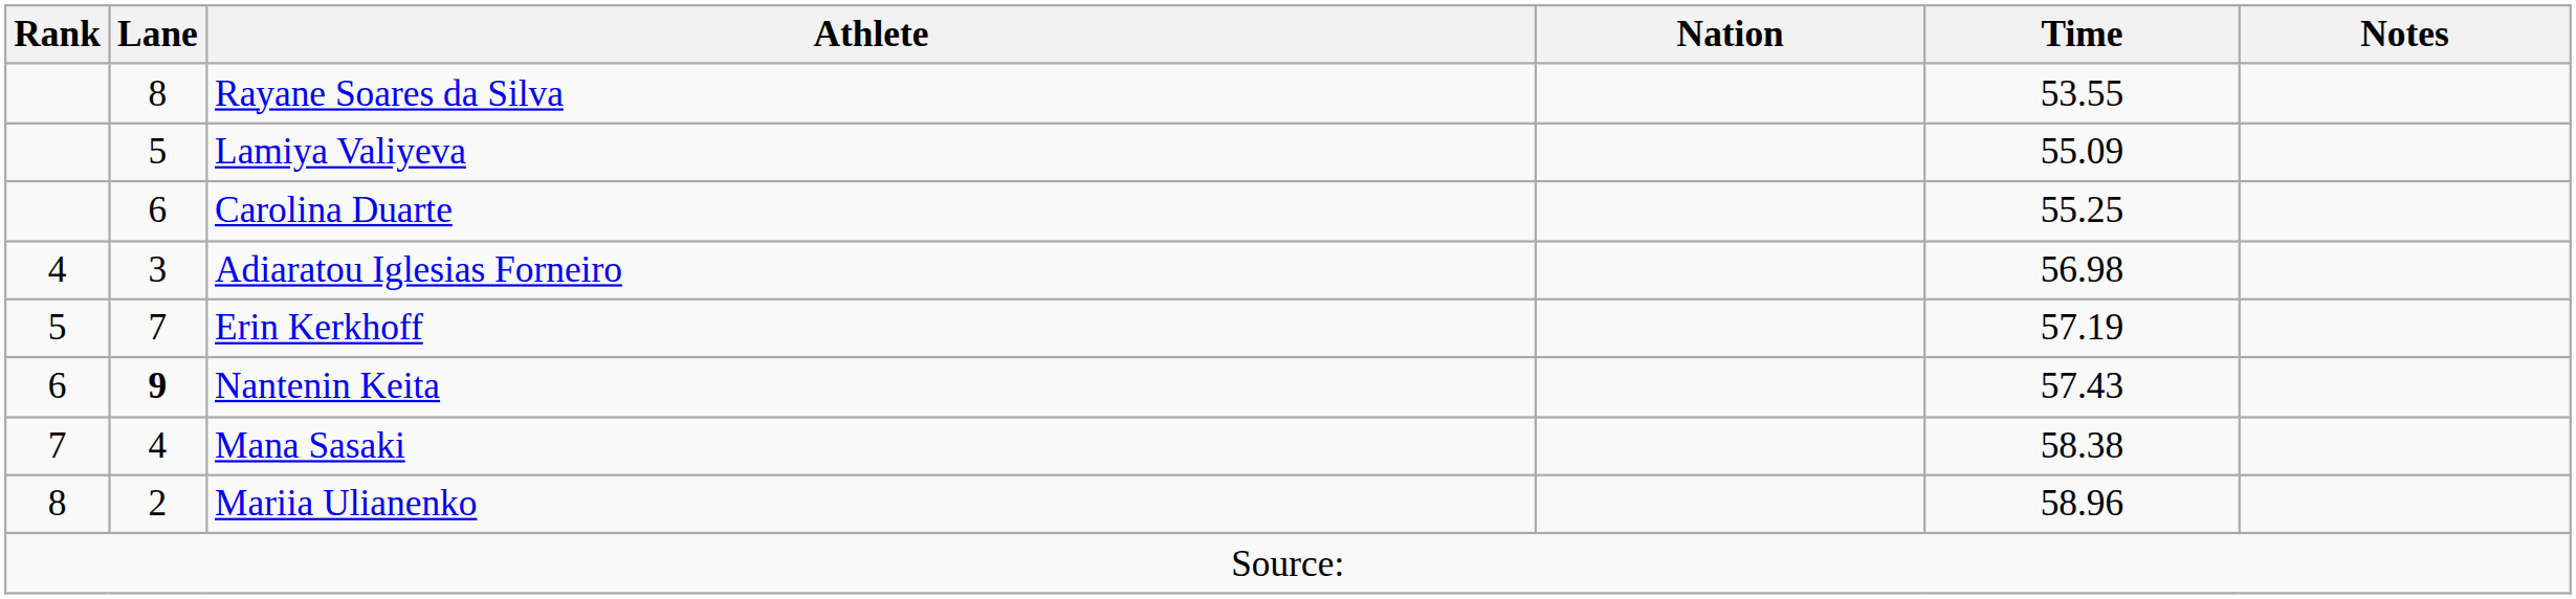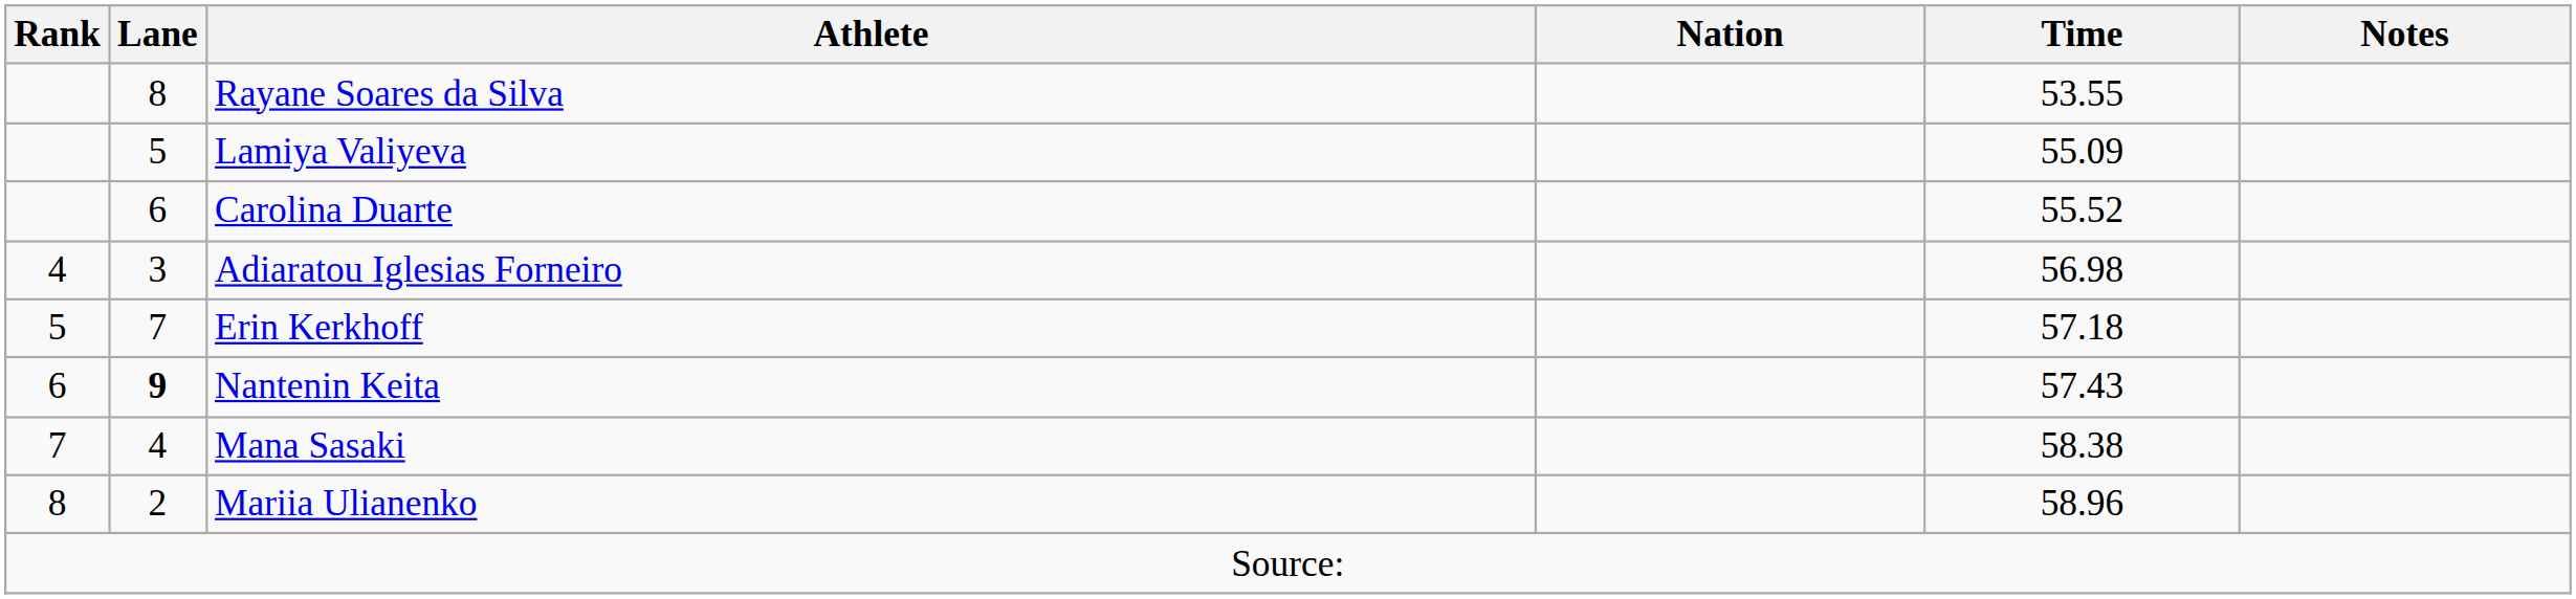Carolina Duarte | Time: 55.25 -> 55.52
Erin Kerkhoff | Time: 57.19 -> 57.18
